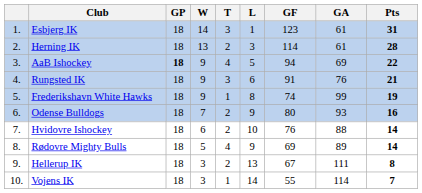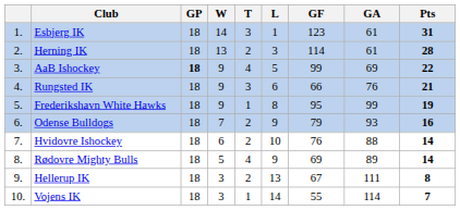AaB Ishockey | GF: 94 -> 99
Rungsted IK | GF: 91 -> 66
Frederikshavn White Hawks | GF: 74 -> 95
Odense Bulldogs | GF: 80 -> 79
